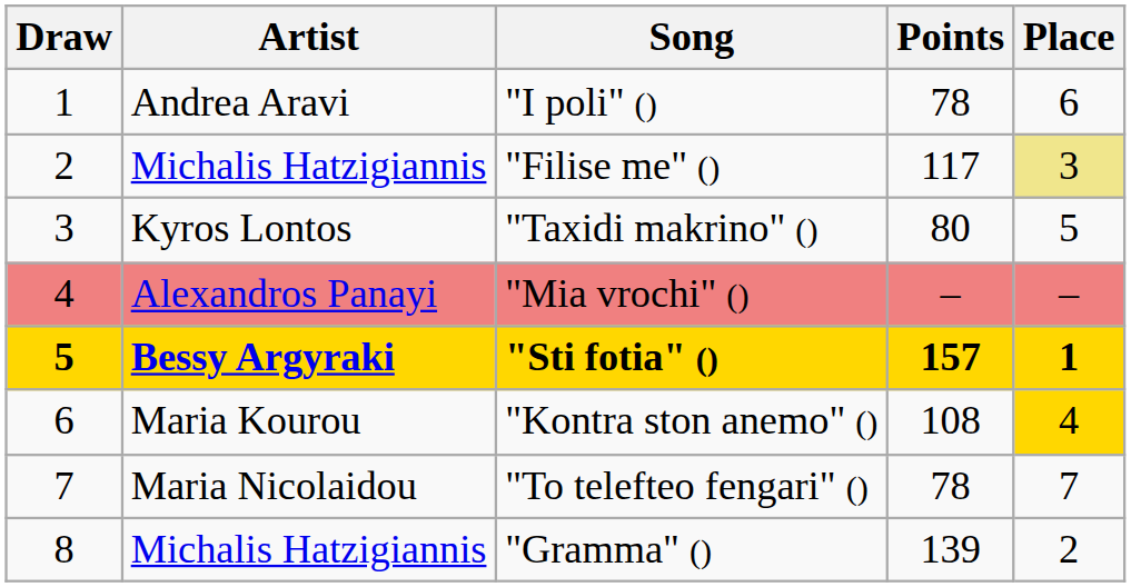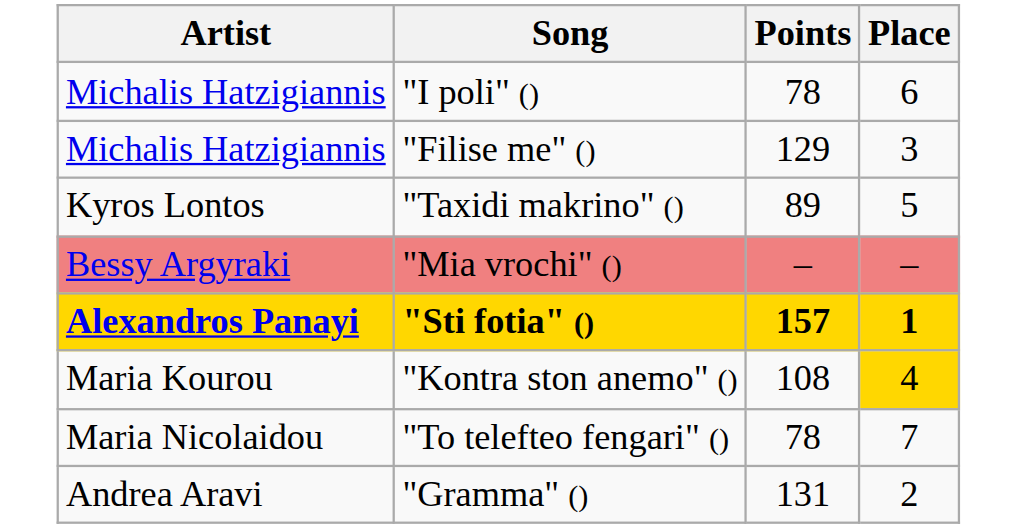- column: Draw | 1 | 2 | 3 | 4 | 5 | 6 | 7 | 8
"I poli" () | Artist: Andrea Aravi -> Michalis Hatzigiannis
"Filise me" () | Points: 117 -> 129
"Filise me" () | Place: khaki background -> no background
"Taxidi makrino" () | Points: 80 -> 89
"Mia vrochi" () | Artist: Alexandros Panayi -> Bessy Argyraki
"Sti fotia" () | Artist: Bessy Argyraki -> Alexandros Panayi
"Gramma" () | Artist: Michalis Hatzigiannis -> Andrea Aravi
"Gramma" () | Points: 139 -> 131
